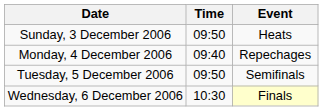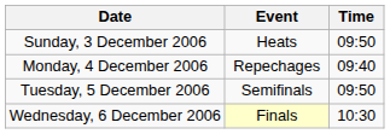columns swapped: Time <-> Event
